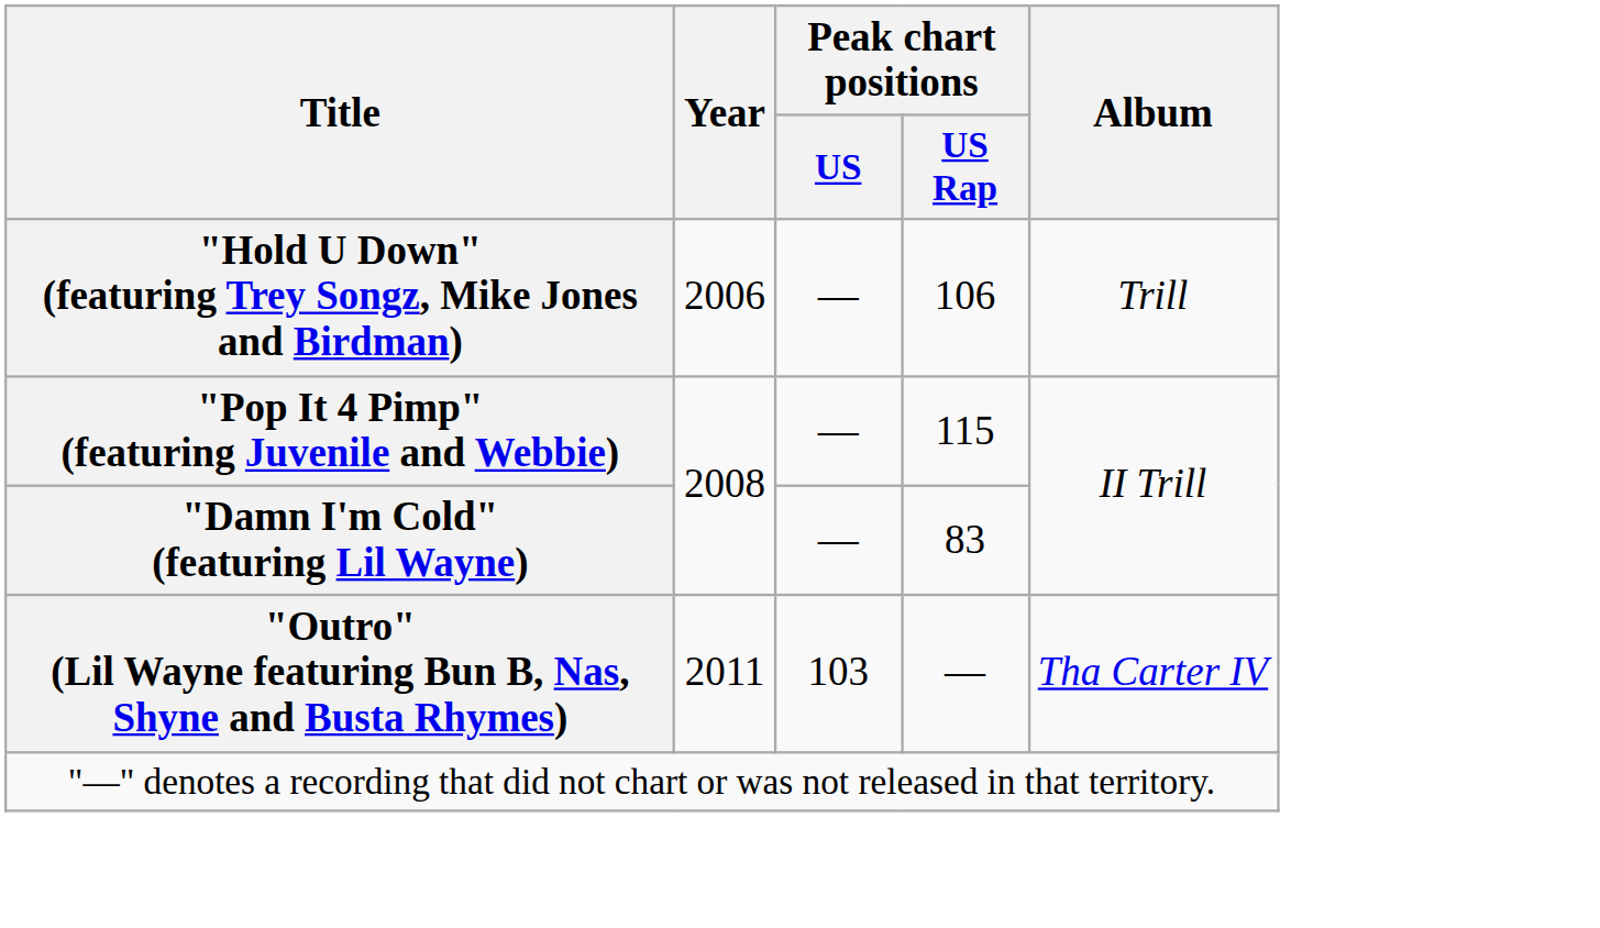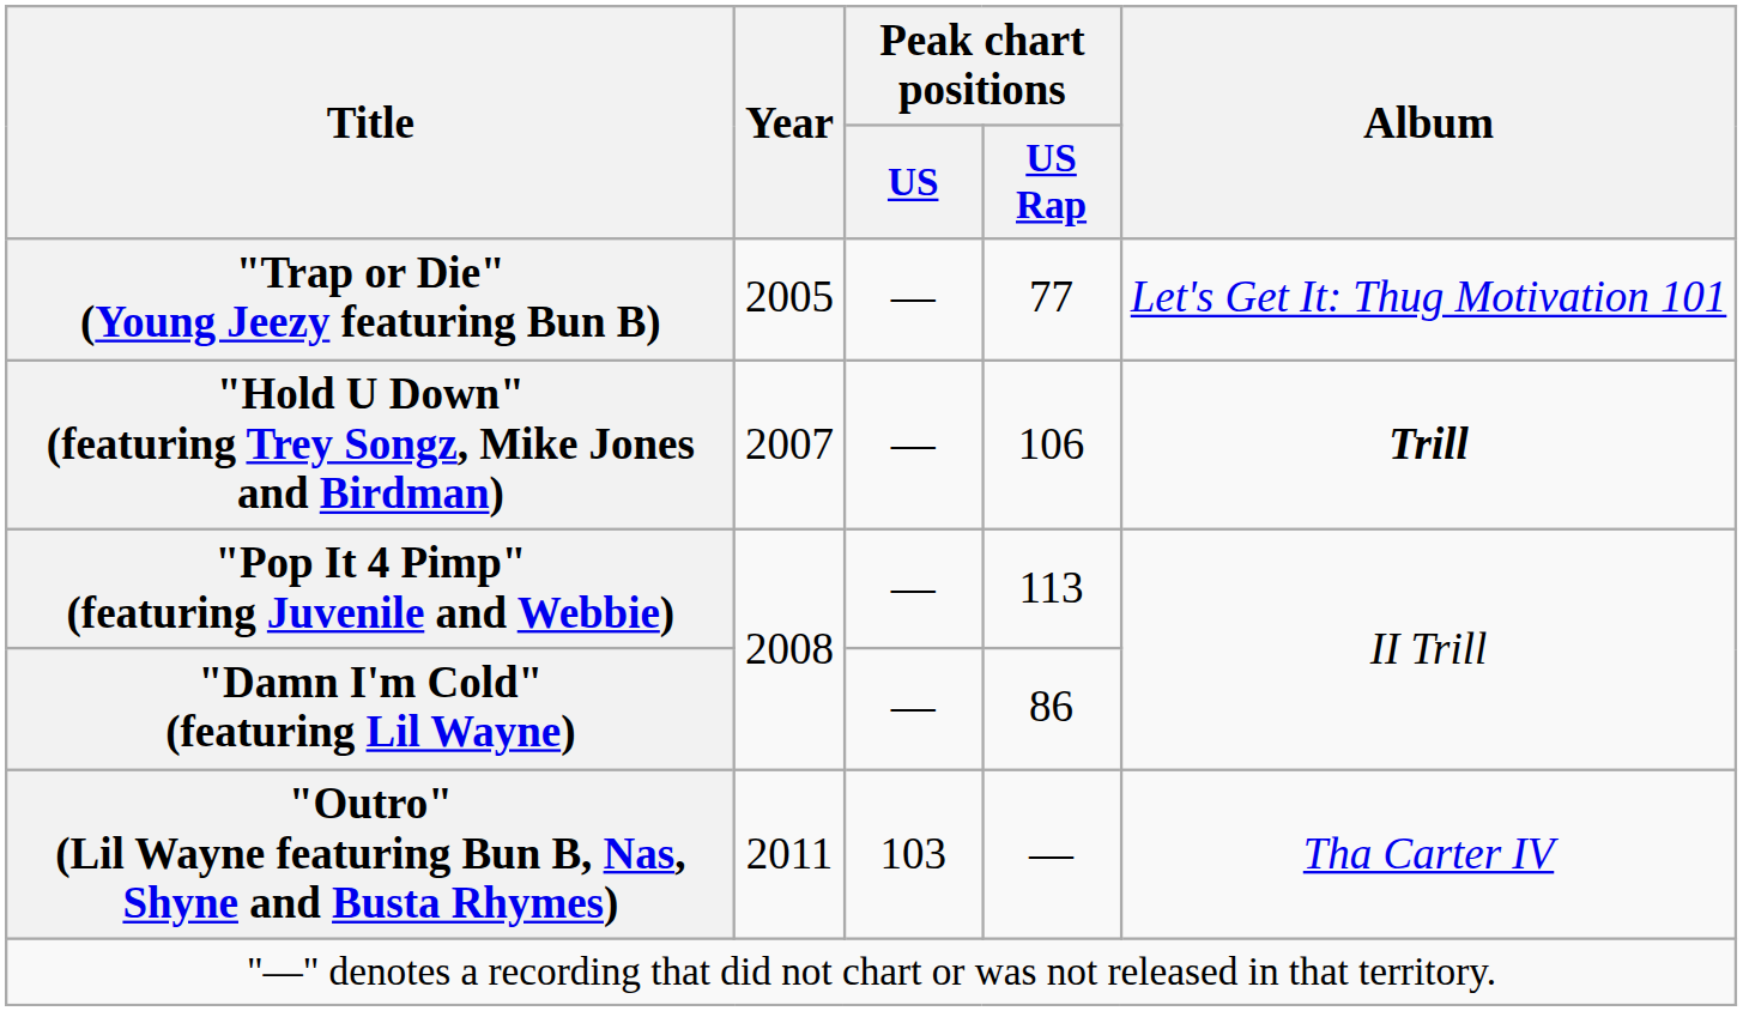+ row: "Trap or Die" (Young Jeezy featuring Bun B) | 2005 | — | 77 | Let's Get It: Thug Motivation 101
"Hold U Down" (featuring Trey Songz, Mike Jones and Birdman) | Year: 2006 -> 2007
"Hold U Down" (featuring Trey Songz, Mike Jones and Birdman) | Album: normal -> bold
"Pop It 4 Pimp" (featuring Juvenile and Webbie) | Peak chart positions / US Rap: 115 -> 113
"Damn I'm Cold" (featuring Lil Wayne) | Peak chart positions / US Rap: 83 -> 86
